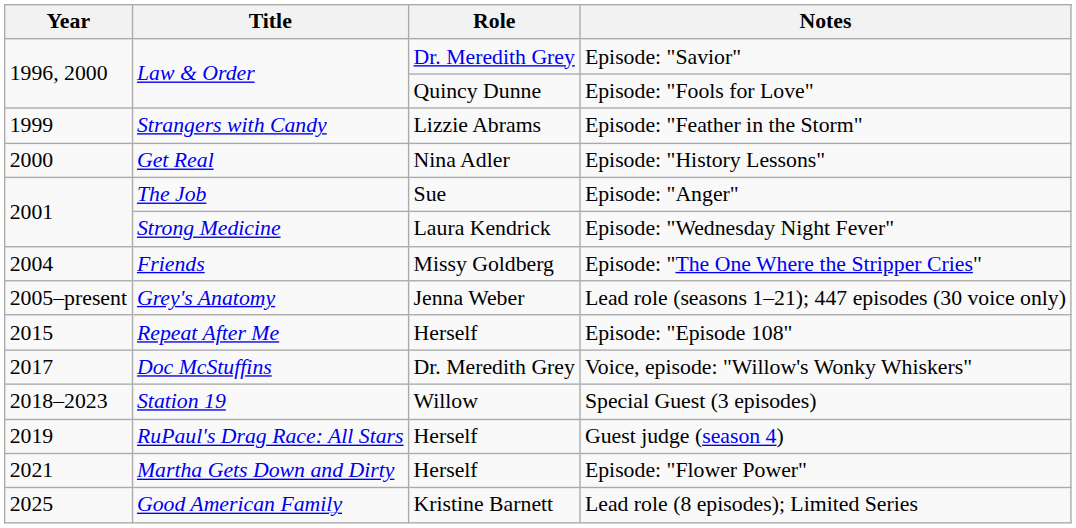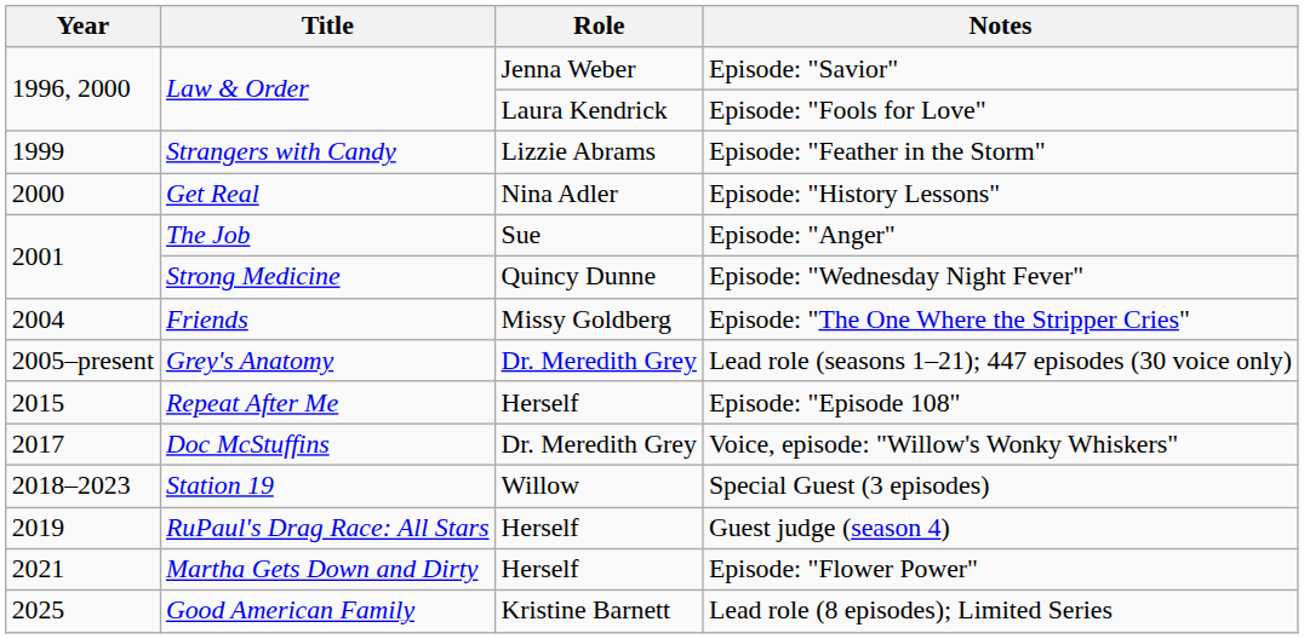Episode: "Savior" | Role: Dr. Meredith Grey -> Jenna Weber
Episode: "Fools for Love" | Role: Quincy Dunne -> Laura Kendrick
Episode: "Wednesday Night Fever" | Role: Laura Kendrick -> Quincy Dunne
Lead role (seasons 1–21); 447 episodes (30 voice only) | Role: Jenna Weber -> Dr. Meredith Grey
